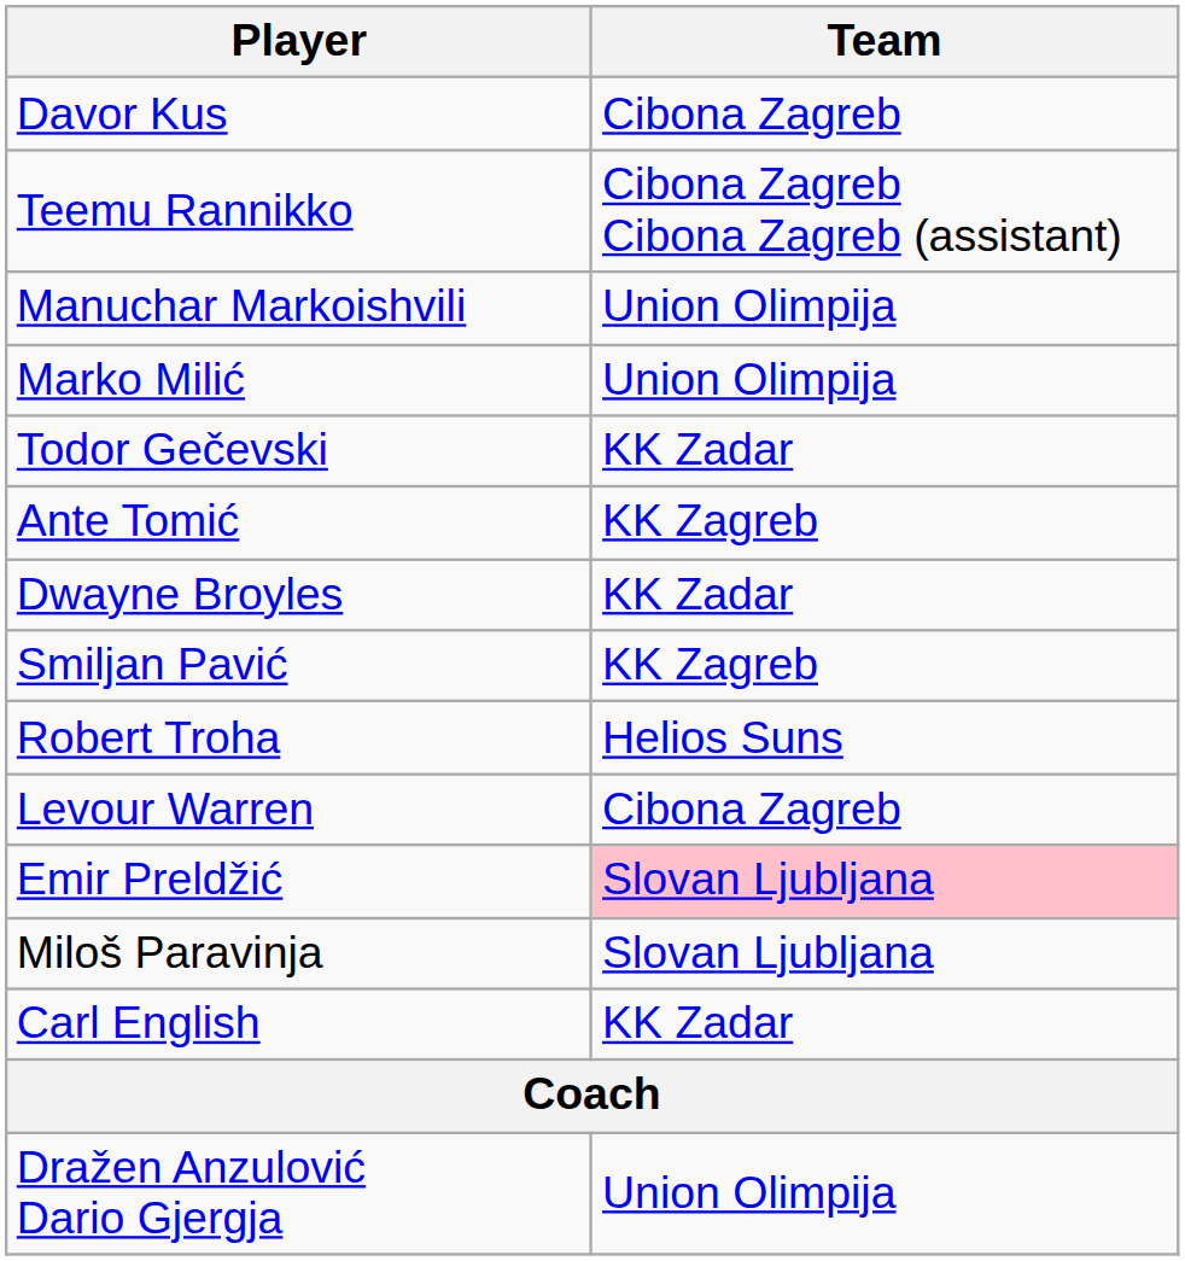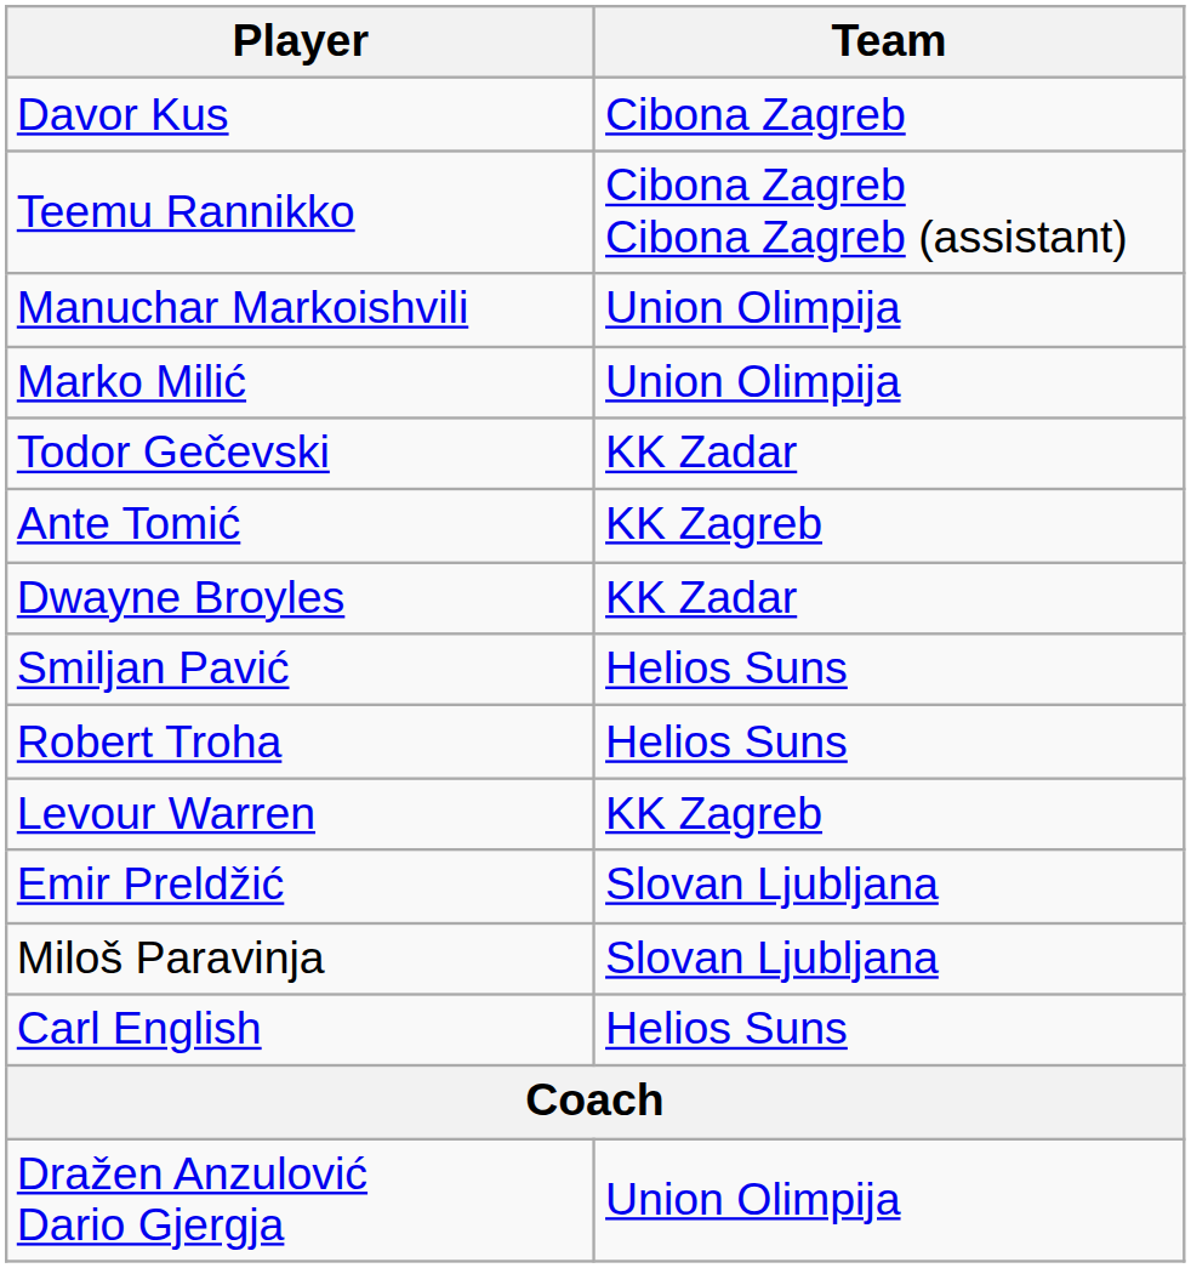Smiljan Pavić | Team: KK Zagreb -> Helios Suns
Levour Warren | Team: Cibona Zagreb -> KK Zagreb
Emir Preldžić | Team: pink background -> no background
Carl English | Team: KK Zadar -> Helios Suns
